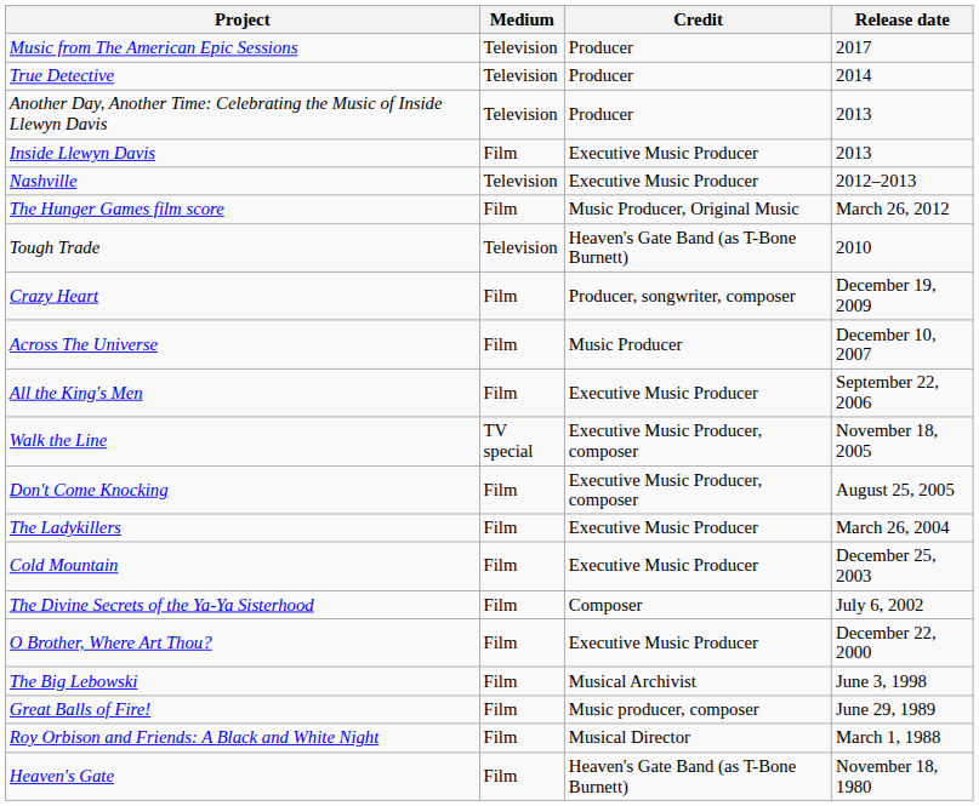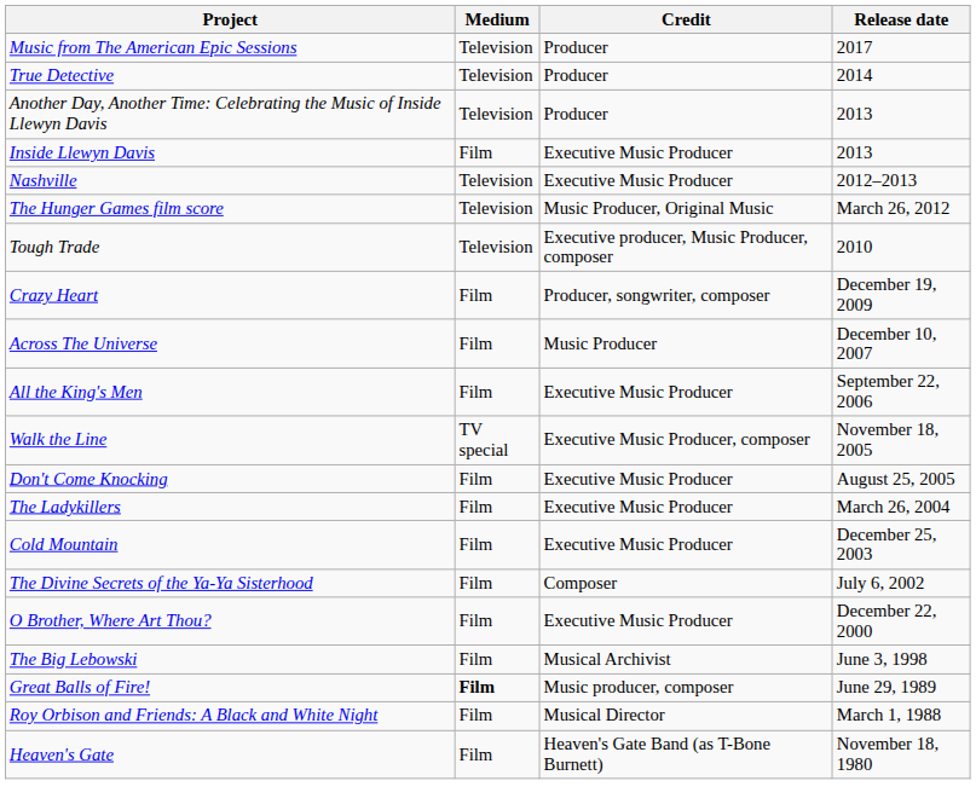The Hunger Games film score | Medium: Film -> Television
Tough Trade | Credit: Heaven's Gate Band (as T-Bone Burnett) -> Executive producer, Music Producer, composer
Don't Come Knocking | Credit: Executive Music Producer, composer -> Executive Music Producer
Great Balls of Fire! | Medium: normal -> bold
